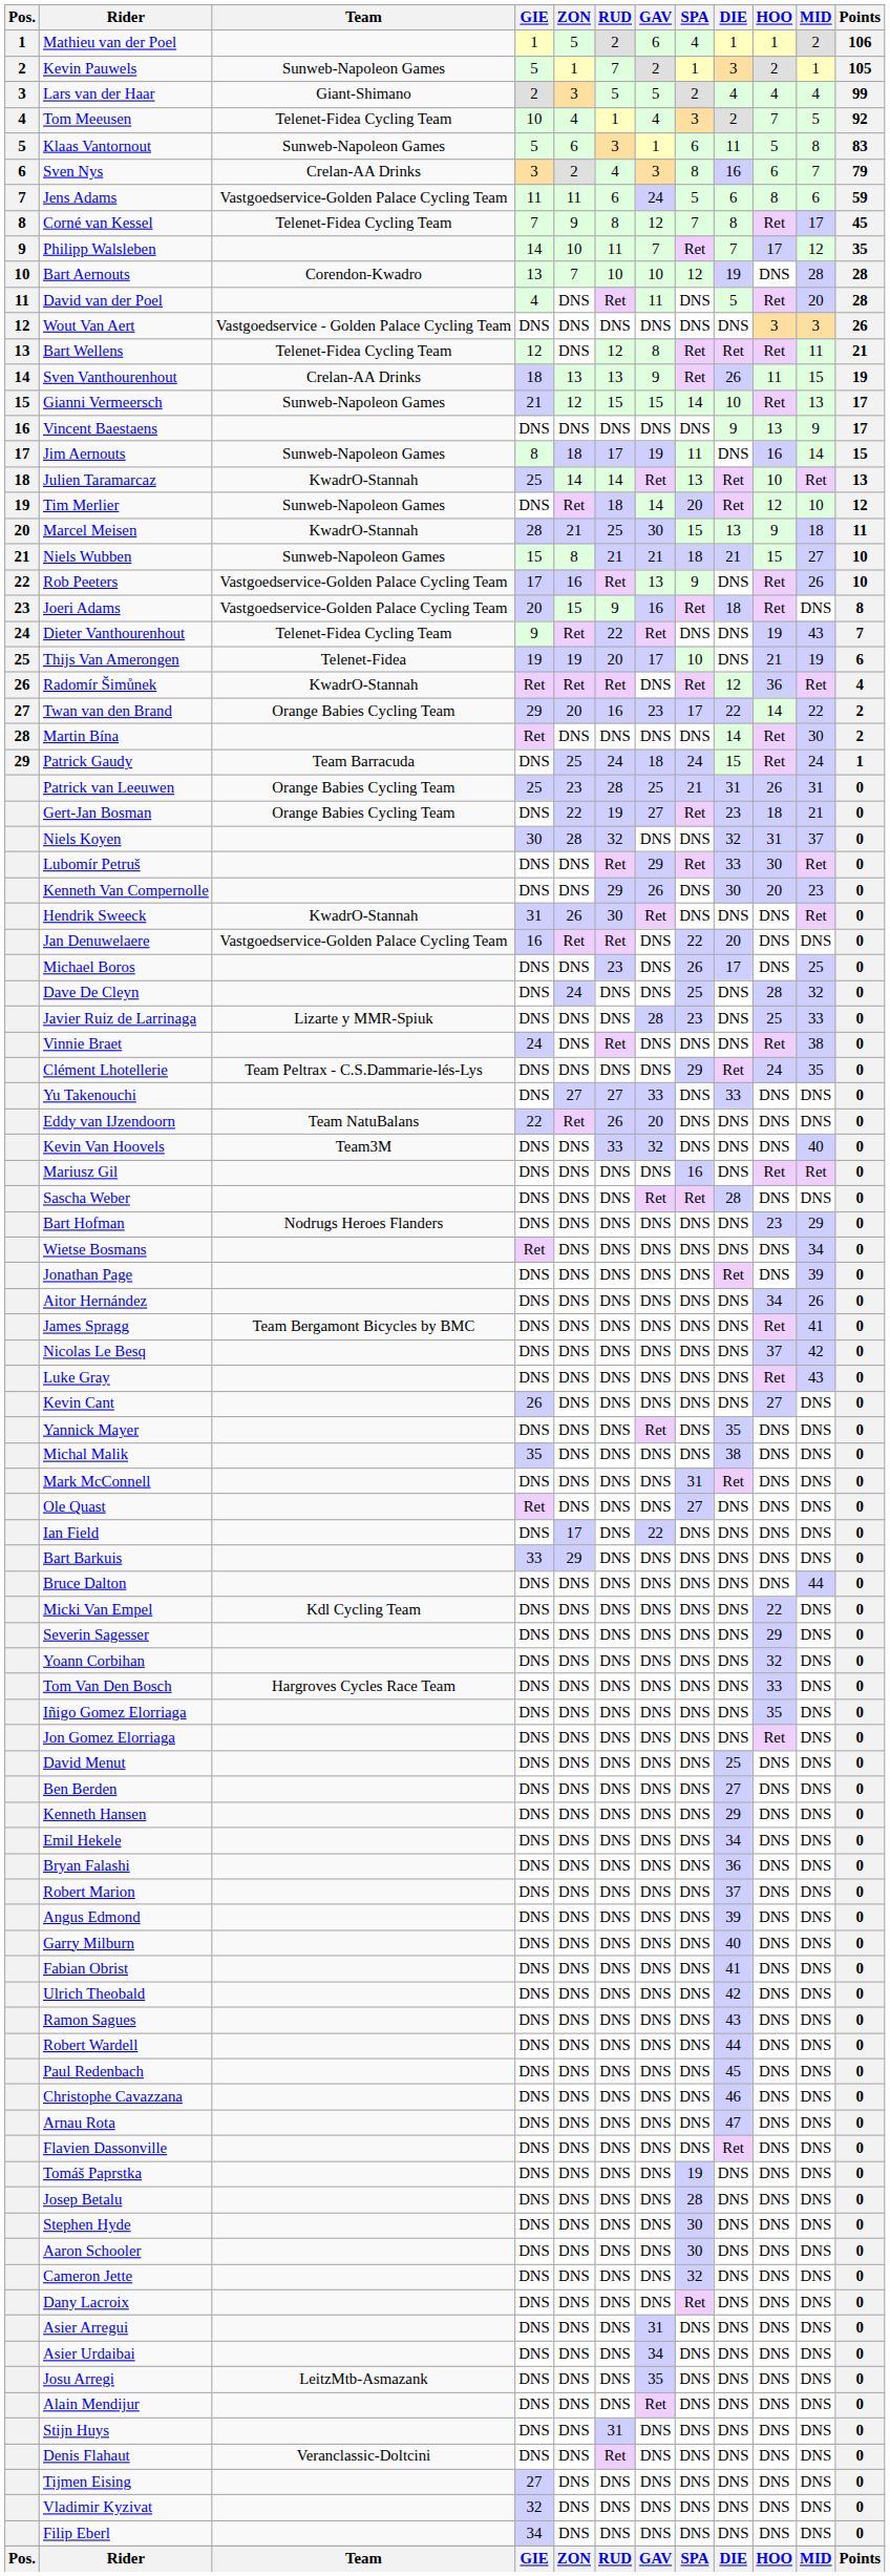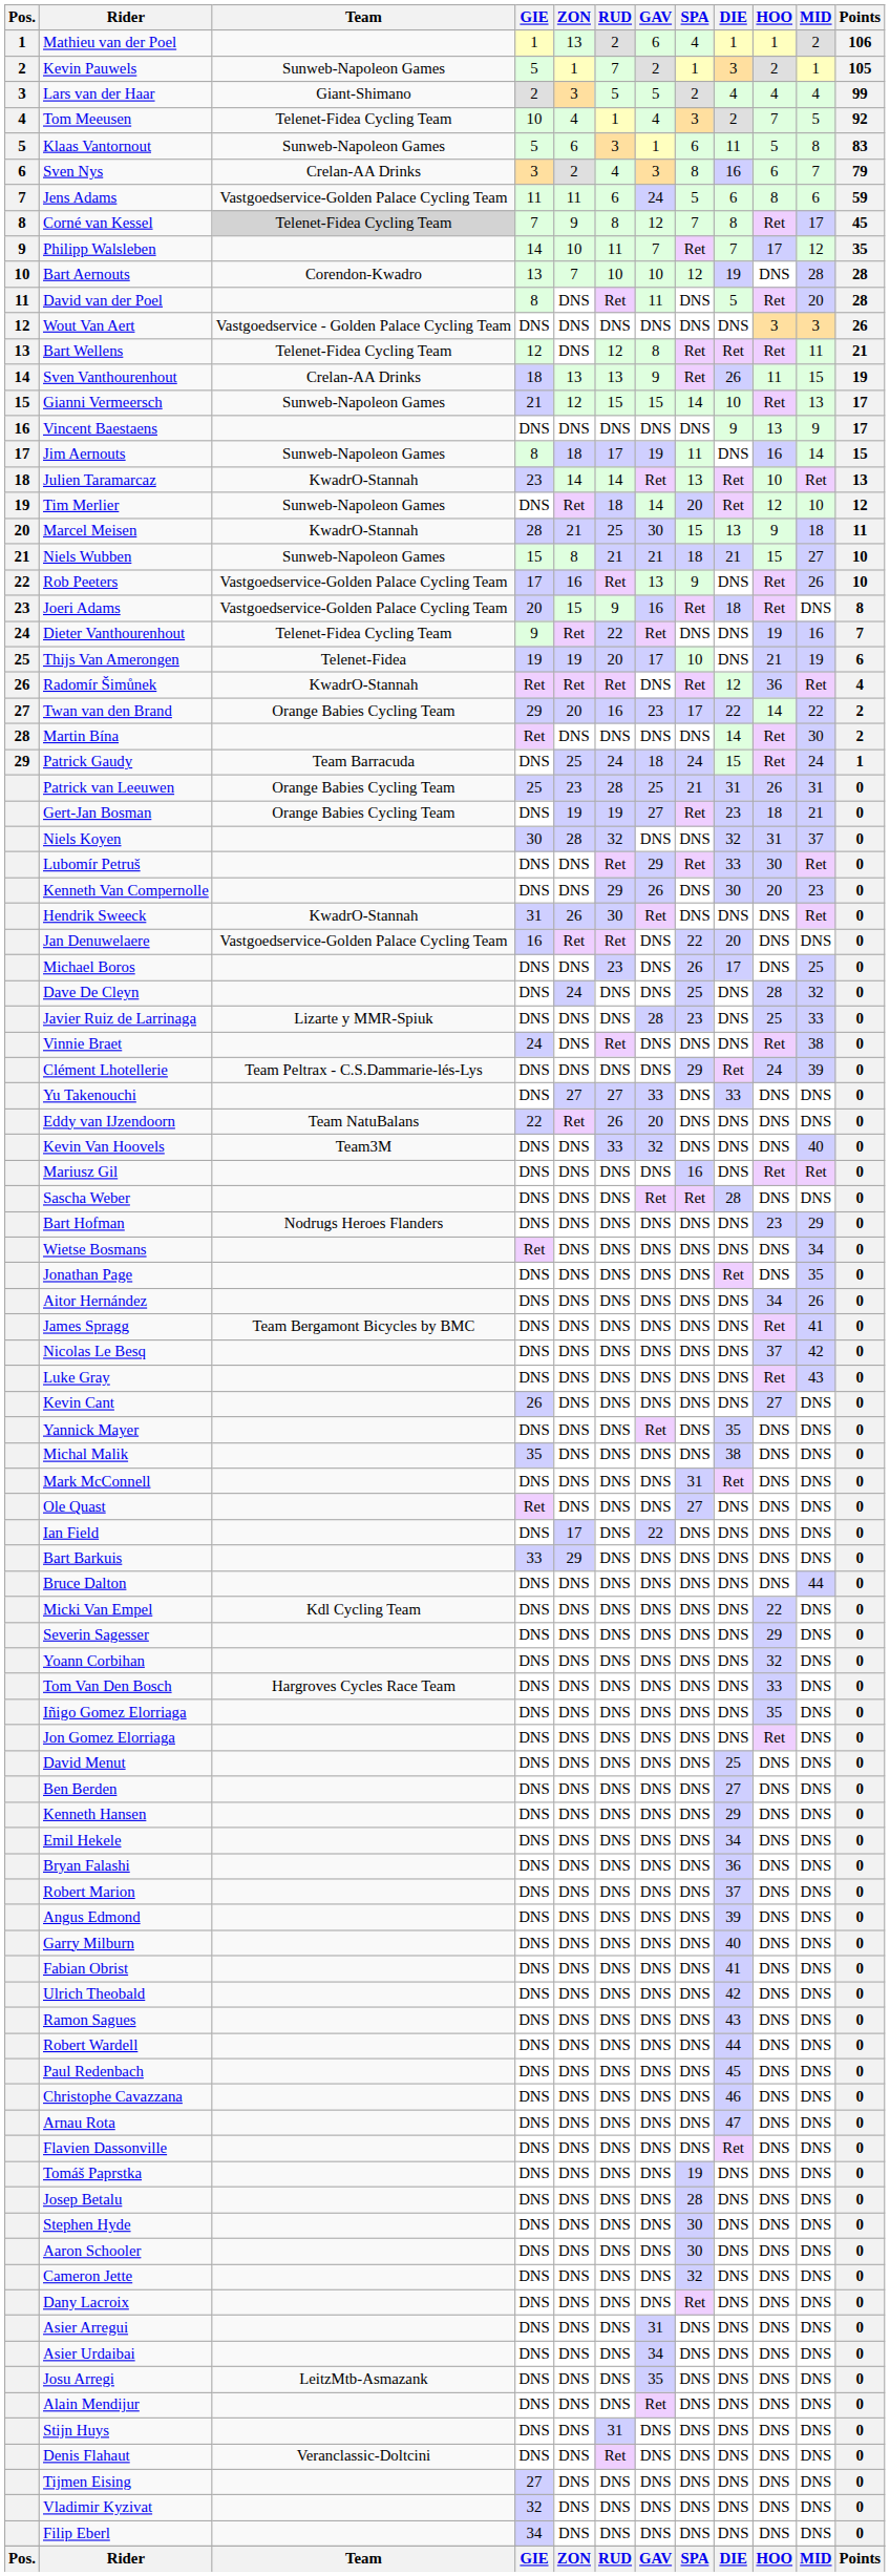Mathieu van der Poel | ZON: 5 -> 13
Corné van Kessel | Team: no background -> lightgrey background
David van der Poel | GIE: 4 -> 8
Julien Taramarcaz | GIE: 25 -> 23
Dieter Vanthourenhout | MID: 43 -> 16
Gert-Jan Bosman | ZON: 22 -> 19
Clément Lhotellerie | MID: 35 -> 39
Jonathan Page | MID: 39 -> 35
